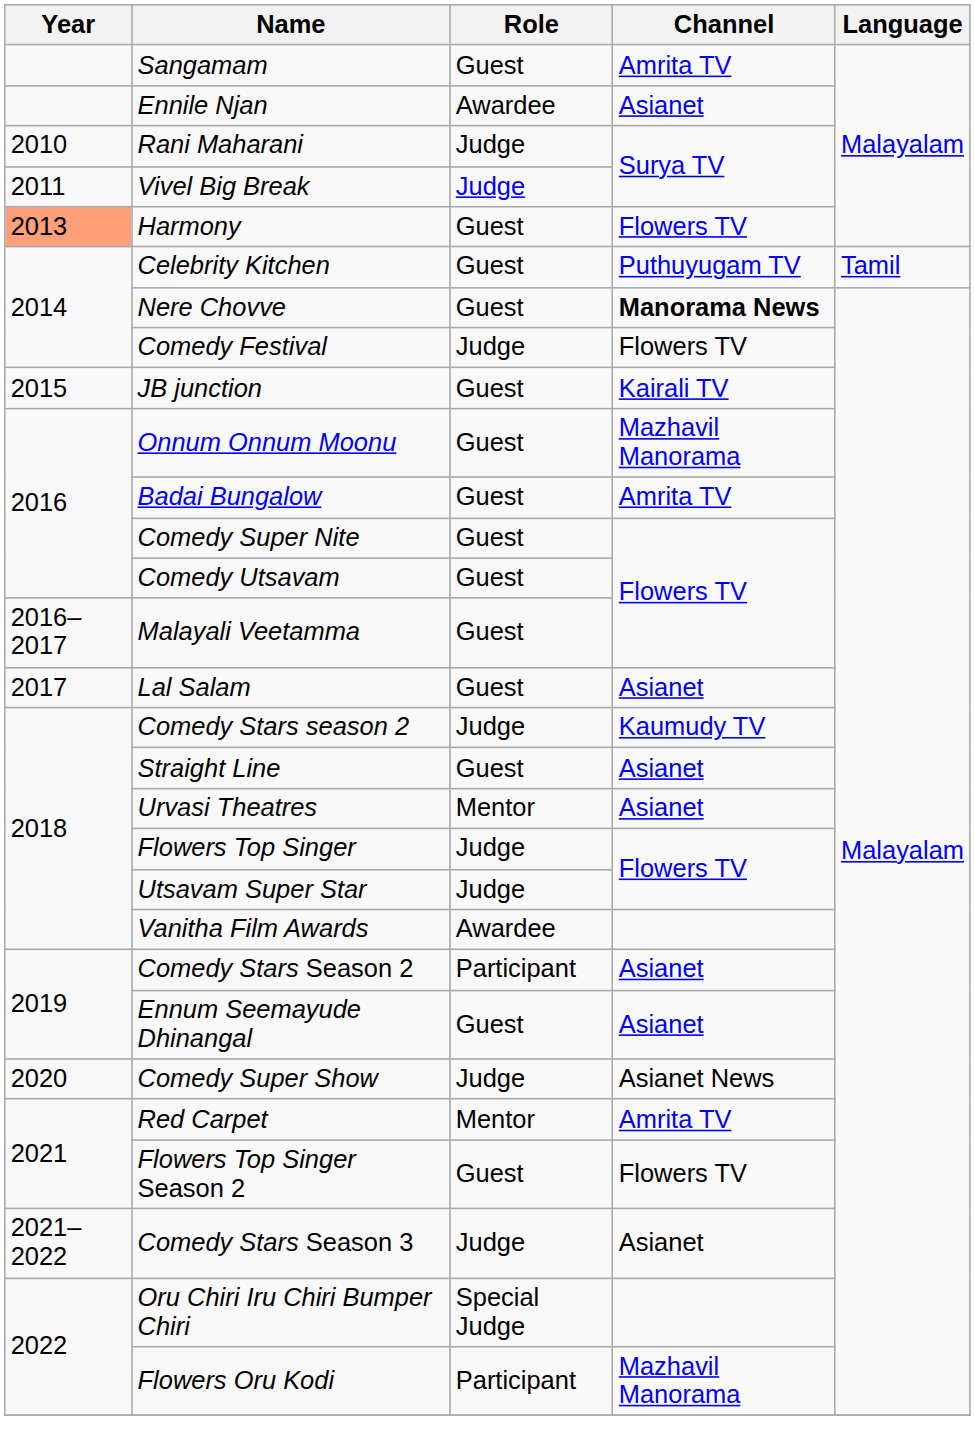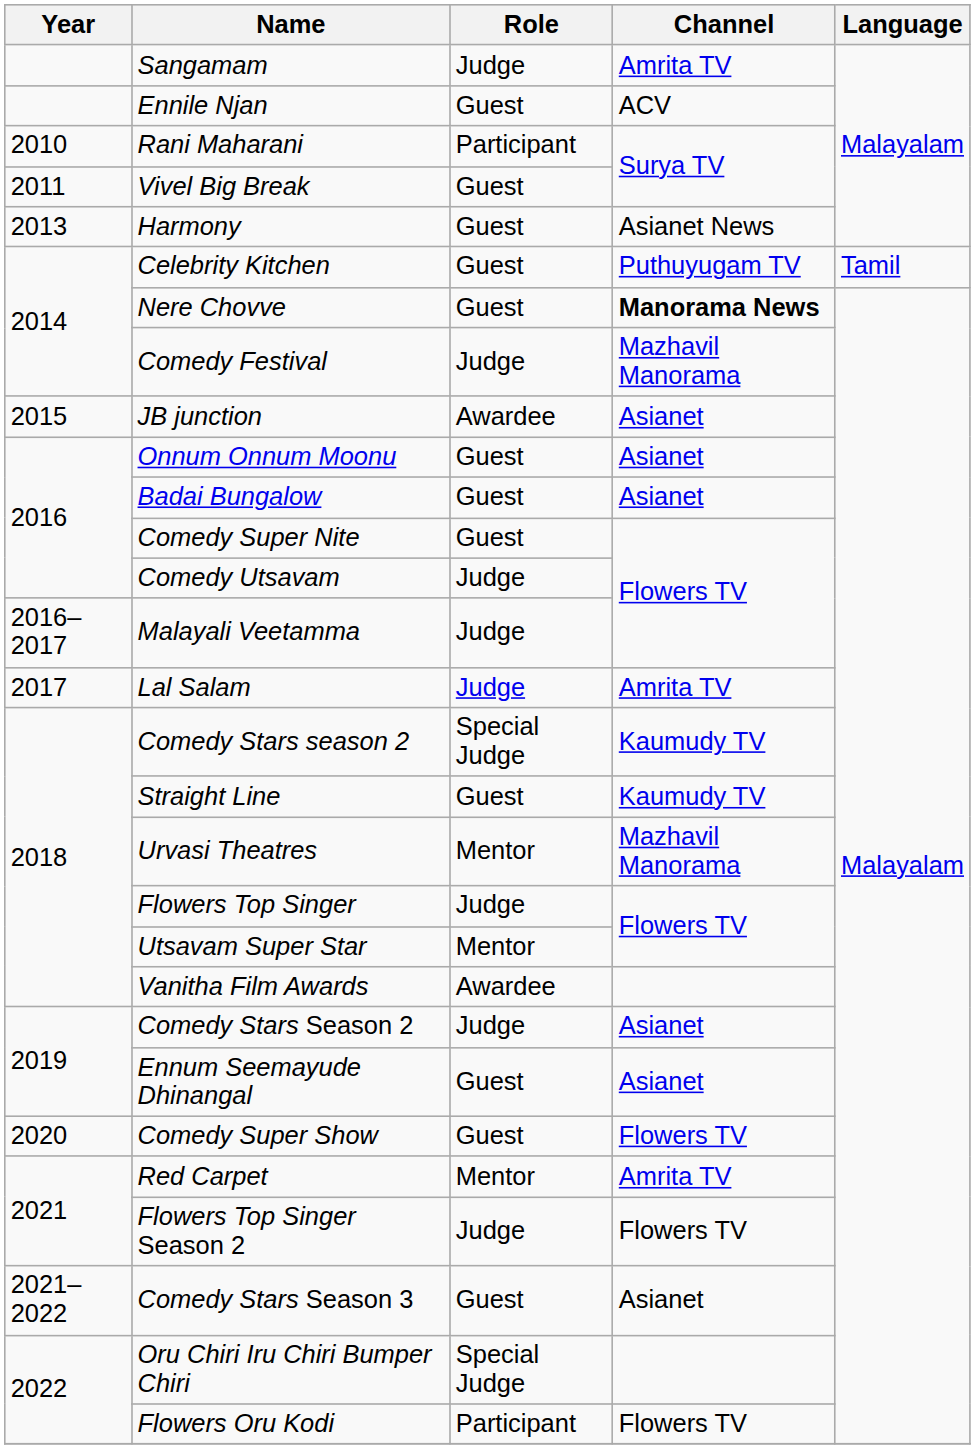Sangamam | Role: Guest -> Judge
Ennile Njan | Role: Awardee -> Guest
Ennile Njan | Channel: Asianet -> ACV
Rani Maharani | Role: Judge -> Participant
Vivel Big Break | Role: Judge -> Guest
Harmony | Year: lightsalmon background -> no background
Harmony | Channel: Flowers TV -> Asianet News
Comedy Festival | Channel: Flowers TV -> Mazhavil Manorama
JB junction | Role: Guest -> Awardee
JB junction | Channel: Kairali TV -> Asianet
Onnum Onnum Moonu | Channel: Mazhavil Manorama -> Asianet
Badai Bungalow | Channel: Amrita TV -> Asianet
Comedy Utsavam | Role: Guest -> Judge
Malayali Veetamma | Role: Guest -> Judge
Lal Salam | Role: Guest -> Judge
Lal Salam | Channel: Asianet -> Amrita TV
Comedy Stars season 2 | Role: Judge -> Special Judge
Straight Line | Channel: Asianet -> Kaumudy TV
Urvasi Theatres | Channel: Asianet -> Mazhavil Manorama
Utsavam Super Star | Role: Judge -> Mentor
Comedy Stars Season 2 | Role: Participant -> Judge
Comedy Super Show | Role: Judge -> Guest
Comedy Super Show | Channel: Asianet News -> Flowers TV
Flowers Top Singer Season 2 | Role: Guest -> Judge
Comedy Stars Season 3 | Role: Judge -> Guest
Flowers Oru Kodi | Channel: Mazhavil Manorama -> Flowers TV
